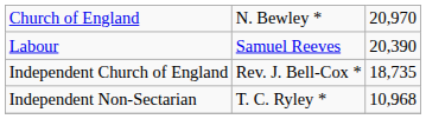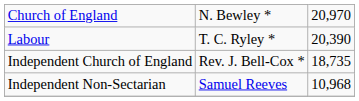Labour | column 2: Samuel Reeves -> T. C. Ryley *
Independent Non-Sectarian | column 2: T. C. Ryley * -> Samuel Reeves
